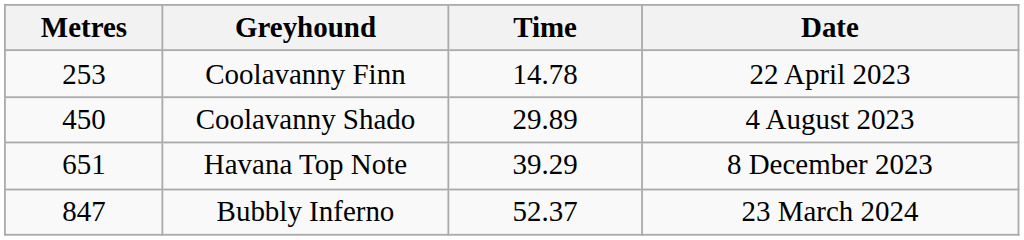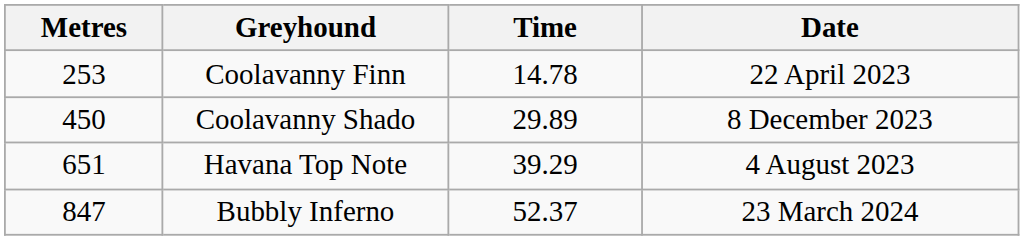Coolavanny Shado | Date: 4 August 2023 -> 8 December 2023
Havana Top Note | Date: 8 December 2023 -> 4 August 2023
